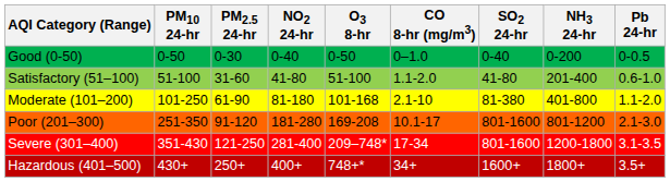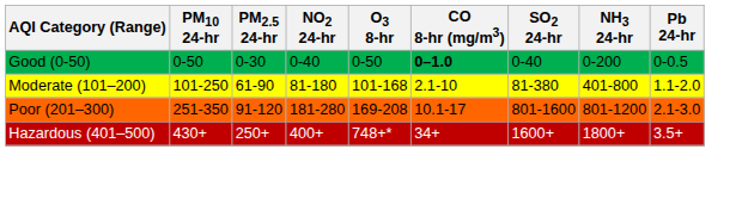Good (0-50) | CO 8-hr (mg/m3): normal -> bold
- row: Satisfactory (51–100) | 51-100 | 31-60 | 41-80 | 51-100 | 1.1-2.0 | 41-80 | 201-400 | 0.6-1.0
- row: Severe (301–400) | 351-430 | 121-250 | 281-400 | 209–748* | 17-34 | 801-1600 | 1200-1800 | 3.1-3.5
